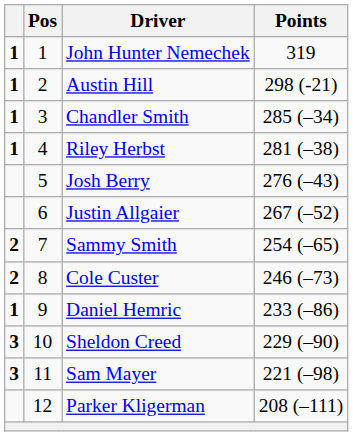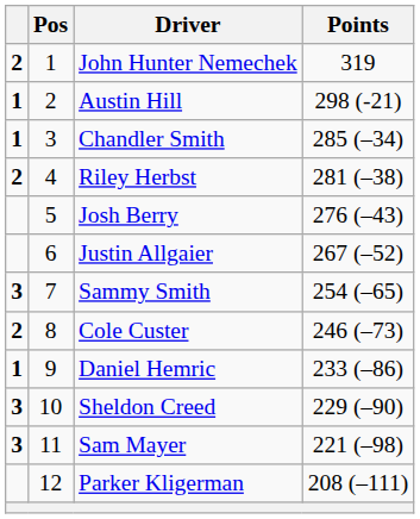John Hunter Nemechek | column 1: 1 -> 2
Riley Herbst | column 1: 1 -> 2
Sammy Smith | column 1: 2 -> 3
